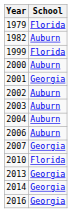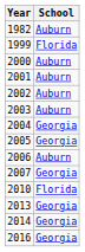- row: 1979 | Florida
2001 | School: Georgia -> Auburn
2004 | School: Auburn -> Georgia
+ row: 2005 | Georgia
